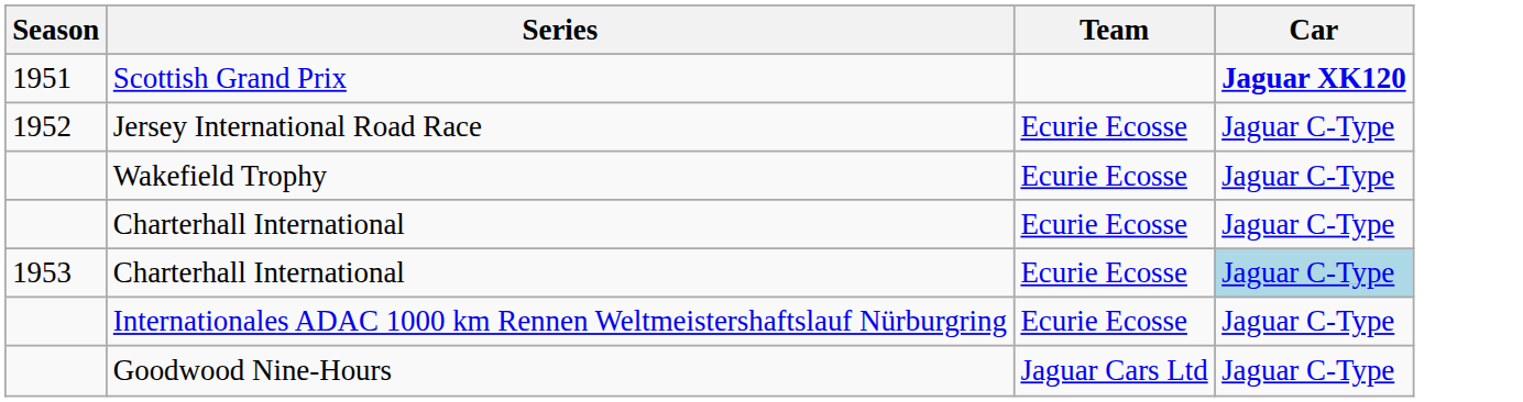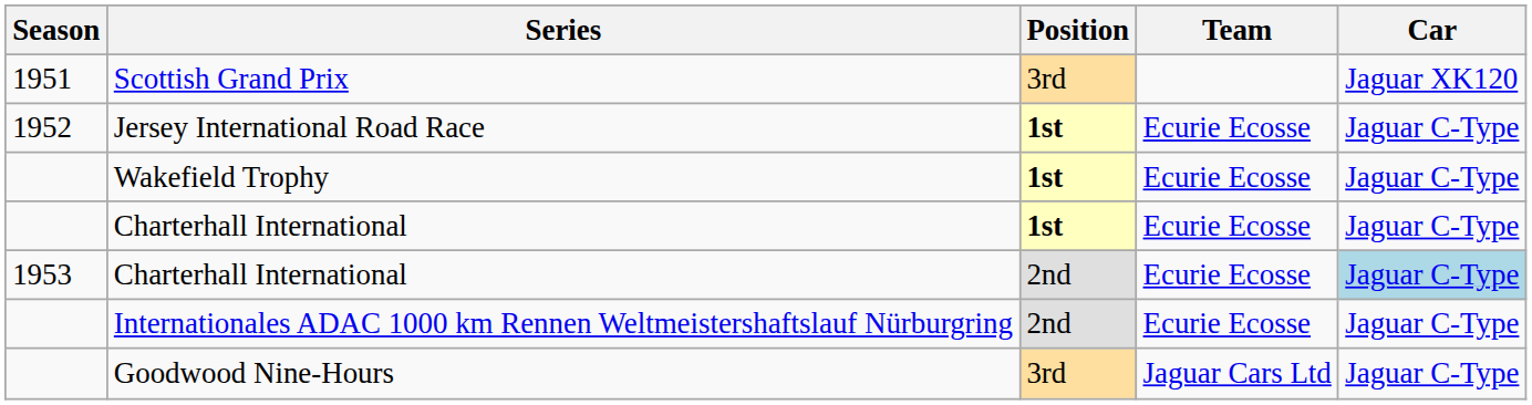+ column: Position | 3rd | 1st | 1st | 1st | 2nd | 2nd | 3rd
Scottish Grand Prix | Car: bold -> normal
